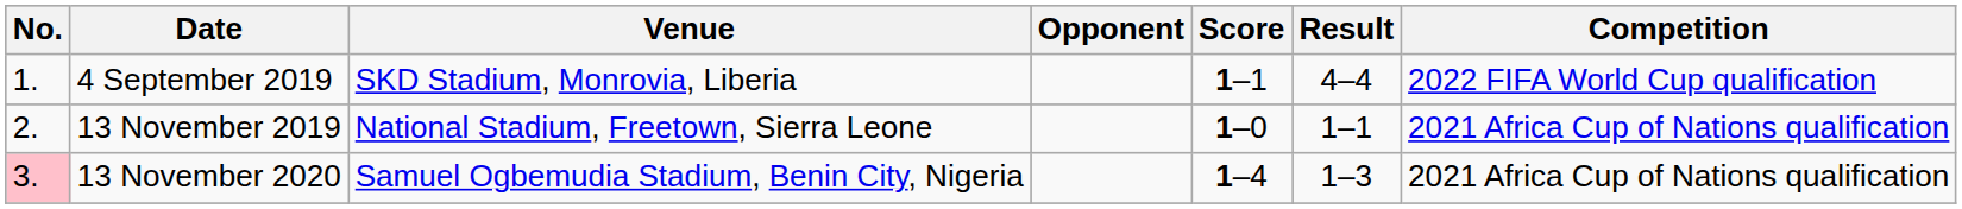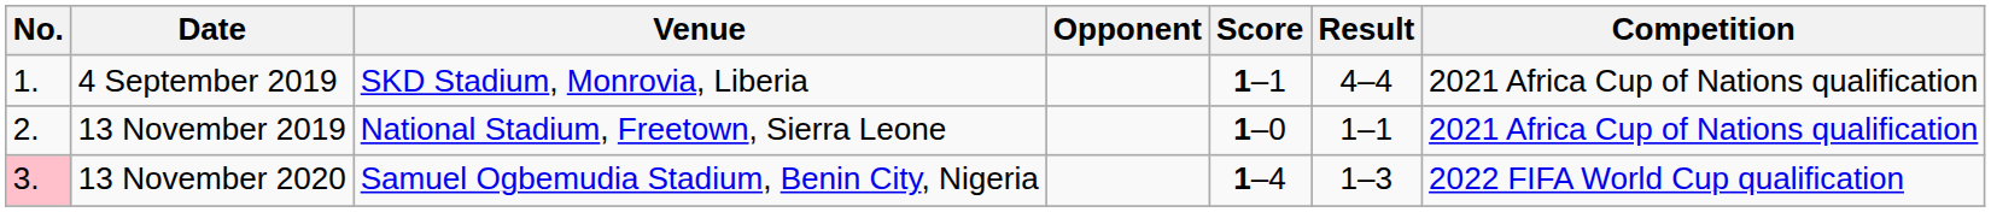4 September 2019 | Competition: 2022 FIFA World Cup qualification -> 2021 Africa Cup of Nations qualification
13 November 2020 | Competition: 2021 Africa Cup of Nations qualification -> 2022 FIFA World Cup qualification
